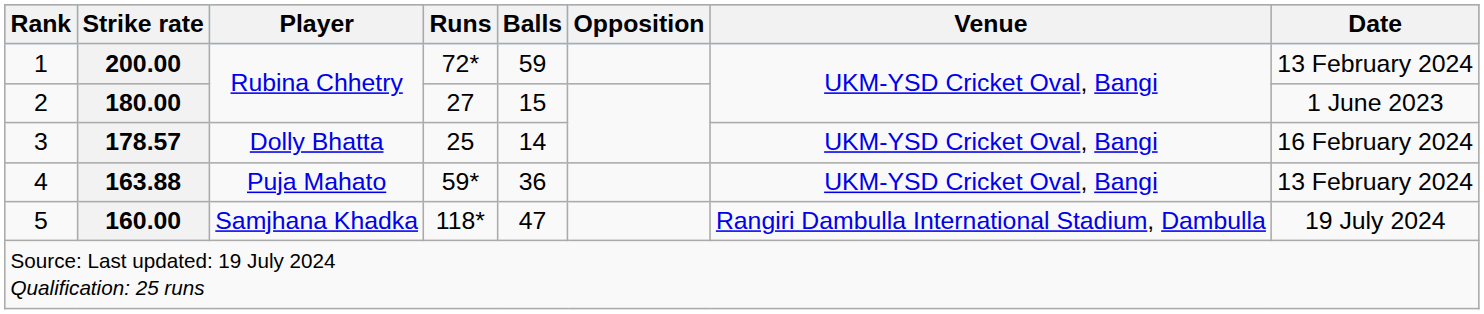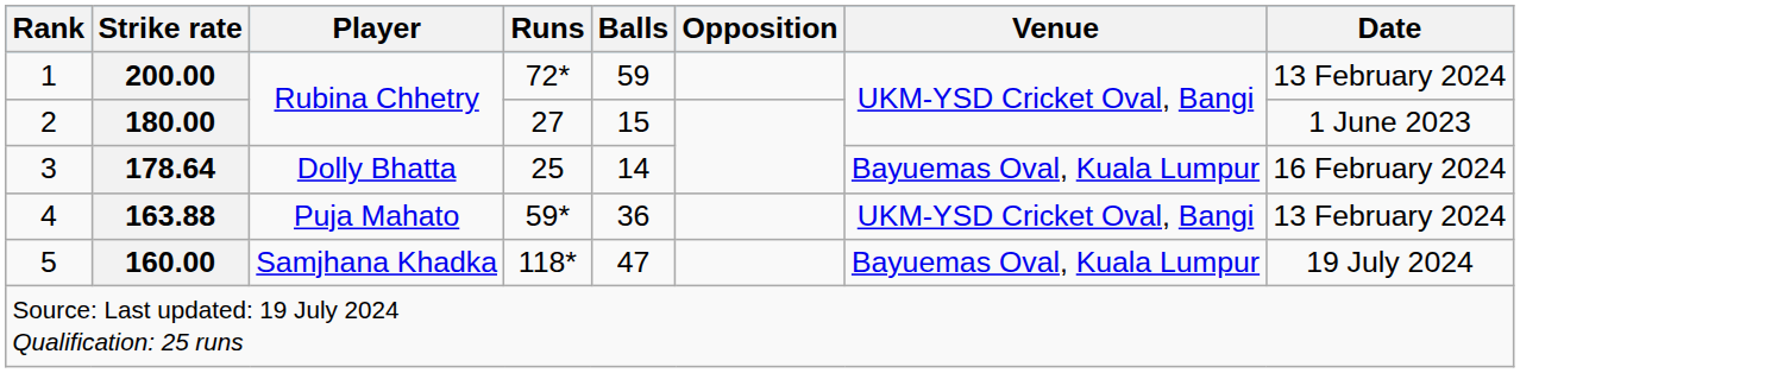3 | Strike rate: 178.57 -> 178.64
3 | Venue: UKM-YSD Cricket Oval, Bangi -> Bayuemas Oval, Kuala Lumpur
5 | Venue: Rangiri Dambulla International Stadium, Dambulla -> Bayuemas Oval, Kuala Lumpur
